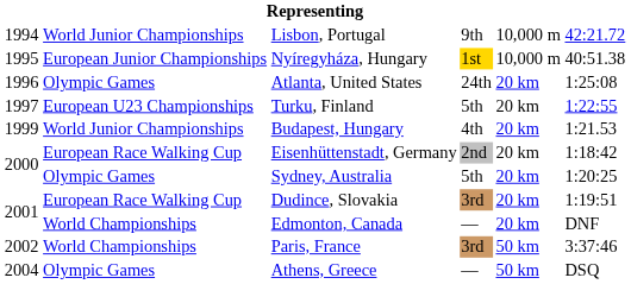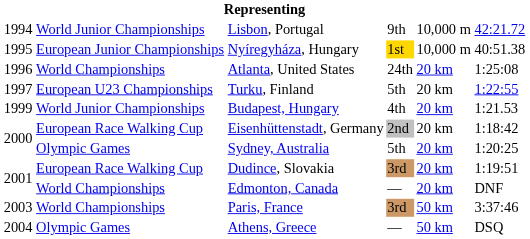Atlanta, United States | column 2: Olympic Games -> World Championships
Paris, France | column 1: 2002 -> 2003
